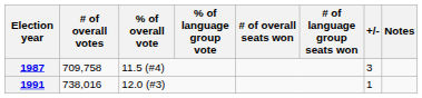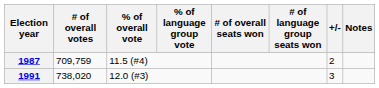1987 | # of overall votes: 709,758 -> 709,759
1987 | +/-: 3 -> 2
1991 | # of overall votes: 738,016 -> 738,020
1991 | +/-: 1 -> 3
